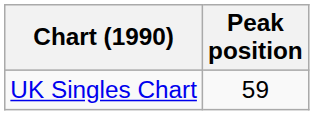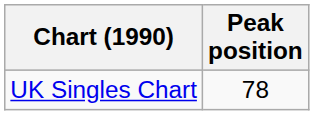UK Singles Chart | Peak position: 59 -> 78
